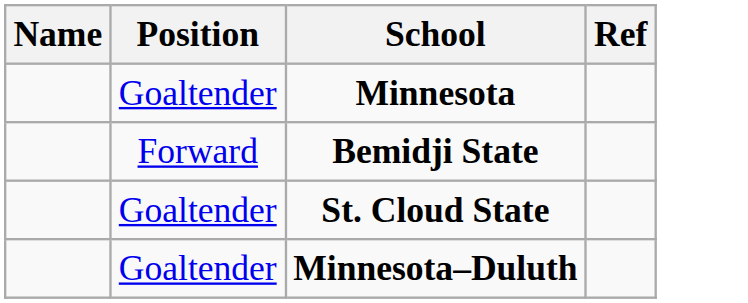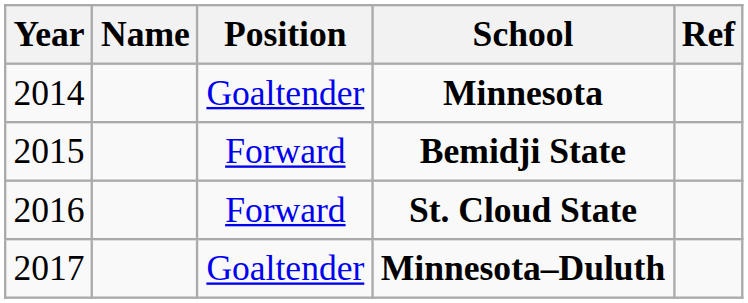+ column: Year | 2014 | 2015 | 2016 | 2017
St. Cloud State | Position: Goaltender -> Forward
